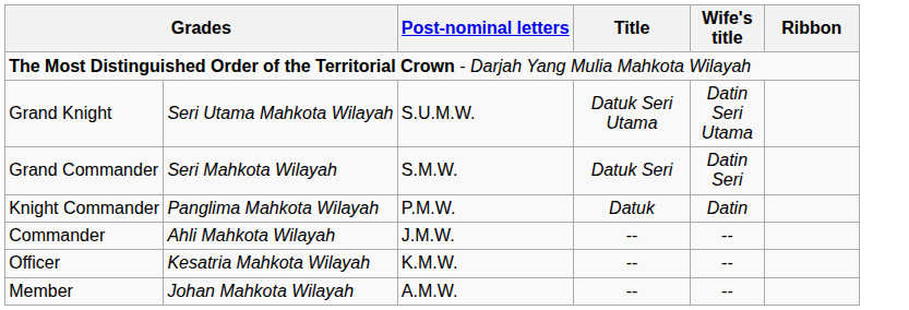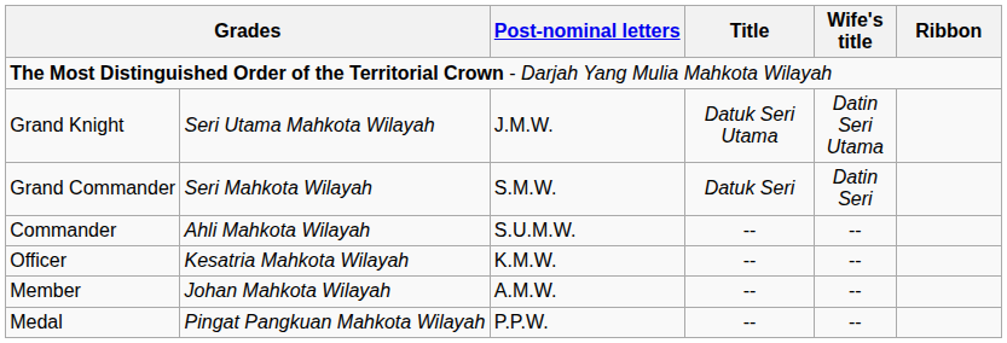Grand Knight | Post-nominal letters: S.U.M.W. -> J.M.W.
- row: Knight Commander | Panglima Mahkota Wilayah | P.M.W. | Datuk | Datin
Commander | Post-nominal letters: J.M.W. -> S.U.M.W.
+ row: Medal | Pingat Pangkuan Mahkota Wilayah | P.P.W. | -- | --
